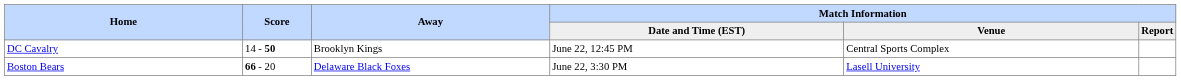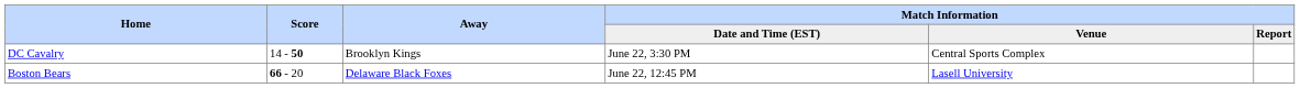DC Cavalry | column 4: June 22, 12:45 PM -> June 22, 3:30 PM
Boston Bears | column 4: June 22, 3:30 PM -> June 22, 12:45 PM
